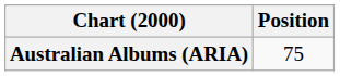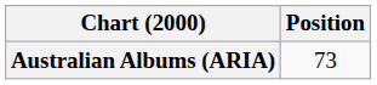Australian Albums (ARIA) | Position: 75 -> 73
